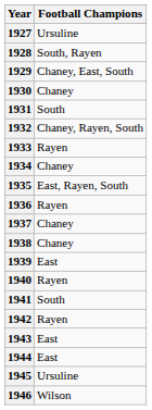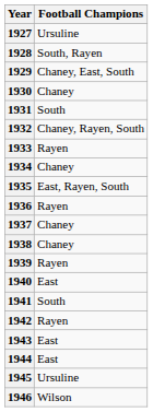1939 | Football Champions: East -> Rayen
1940 | Football Champions: Rayen -> East
